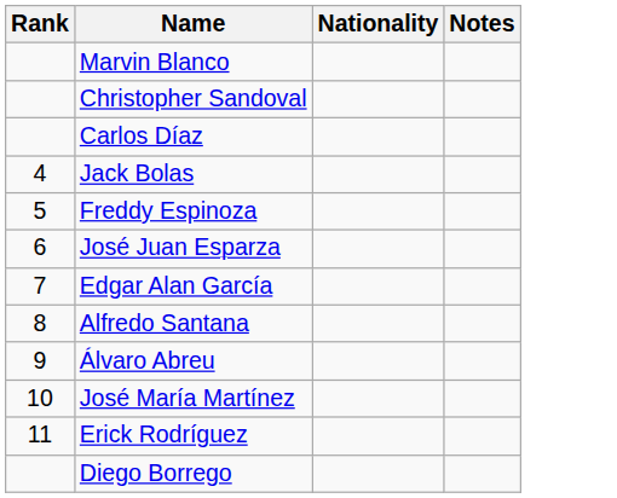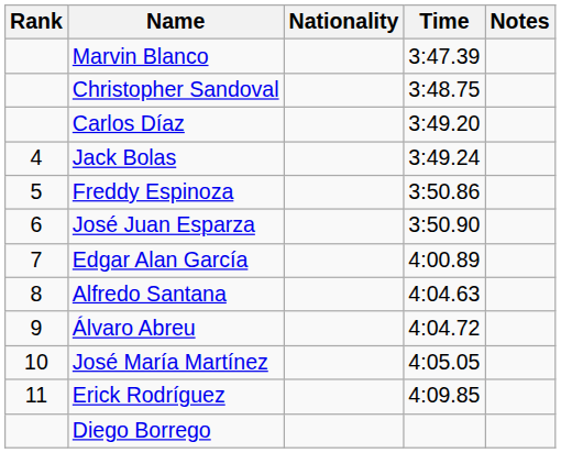+ column: Time | 3:47.39 | 3:48.75 | 3:49.20 | 3:49.24 | 3:50.86 | 3:50.90 | 4:00.89 | 4:04.63 | 4:04.72 | 4:05.05 | 4:09.85
